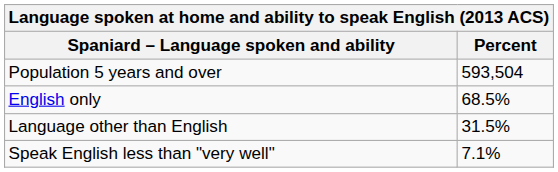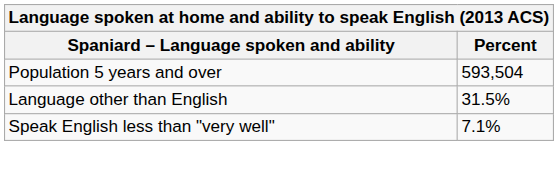- row: English only | 68.5%
